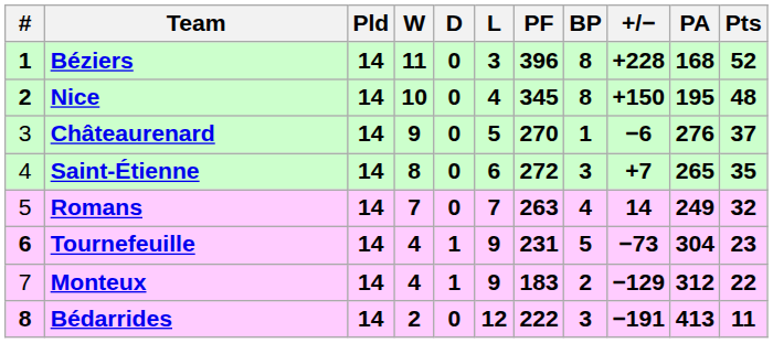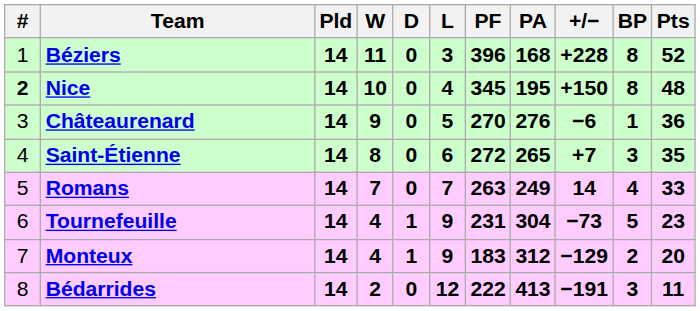columns swapped: PA <-> BP
Béziers | #: bold -> normal
Châteaurenard | Pts: 37 -> 36
Romans | Pts: 32 -> 33
Tournefeuille | #: bold -> normal
Monteux | Pts: 22 -> 20
Bédarrides | #: bold -> normal
